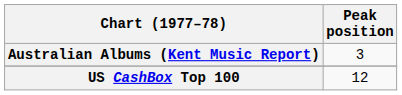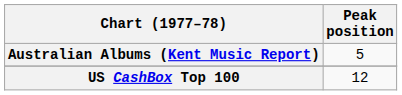Australian Albums (Kent Music Report) | Peak position: 3 -> 5
